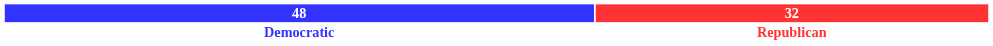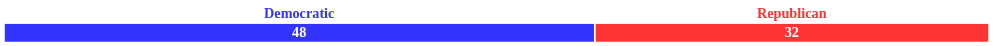rows swapped: 48 <-> Democratic
